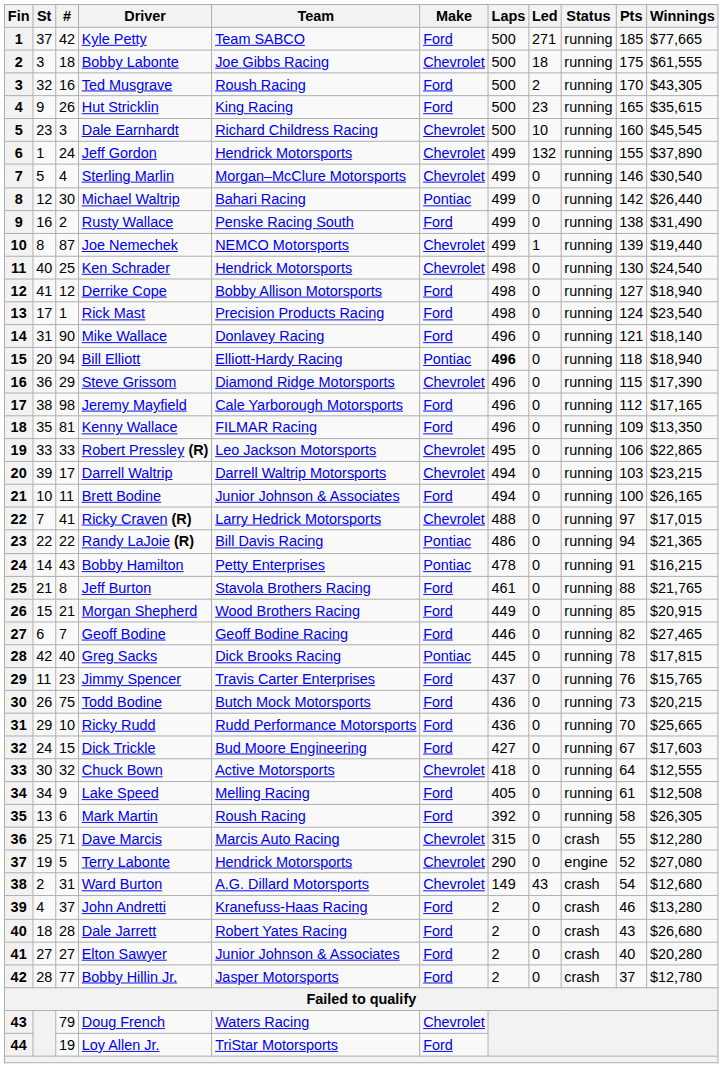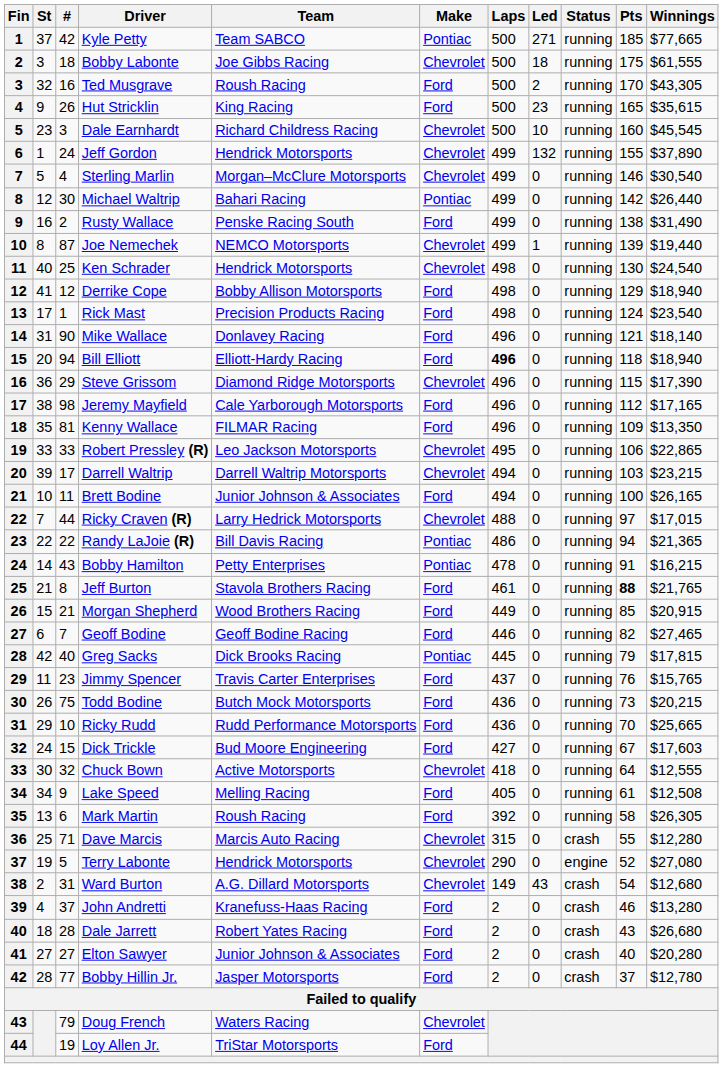Kyle Petty | Make: Ford -> Pontiac
Derrike Cope | Pts: 127 -> 129
Bill Elliott | Make: Pontiac -> Ford
Ricky Craven (R) | #: 41 -> 44
Jeff Burton | Pts: normal -> bold
Greg Sacks | Pts: 78 -> 79
